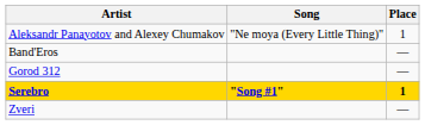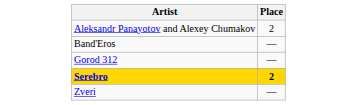- column: Song | "Ne moya (Every Little Thing)" | "Song #1"
Aleksandr Panayotov and Alexey Chumakov | Place: 1 -> 2
Serebro | Place: 1 -> 2
